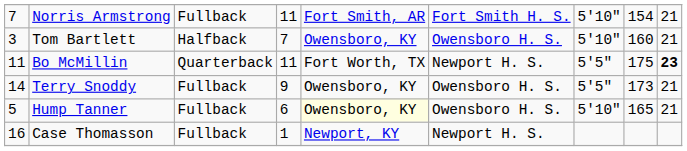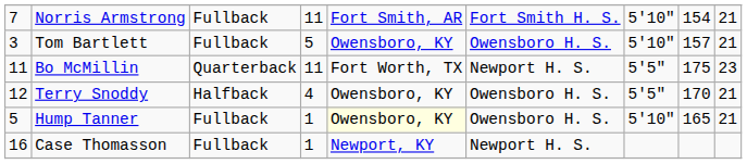Tom Bartlett | column 3: Halfback -> Fullback
Tom Bartlett | column 4: 7 -> 5
Tom Bartlett | column 8: 160 -> 157
Bo McMillin | column 9: bold -> normal
Terry Snoddy | column 1: 14 -> 12
Terry Snoddy | column 3: Fullback -> Halfback
Terry Snoddy | column 4: 9 -> 4
Terry Snoddy | column 8: 173 -> 170
Hump Tanner | column 4: 6 -> 1
